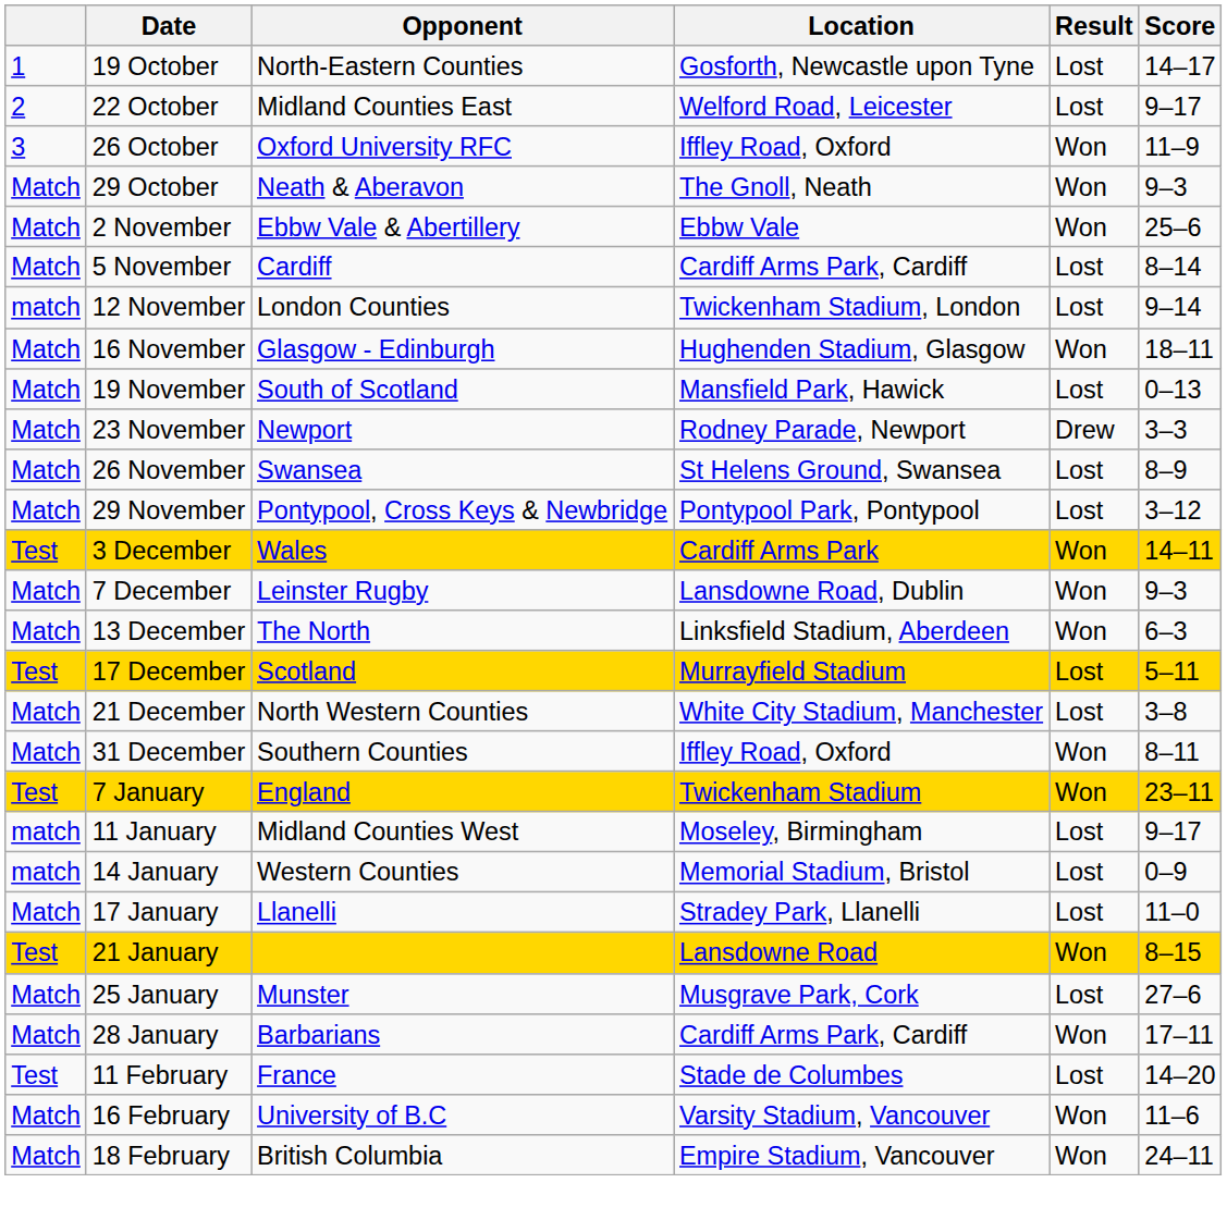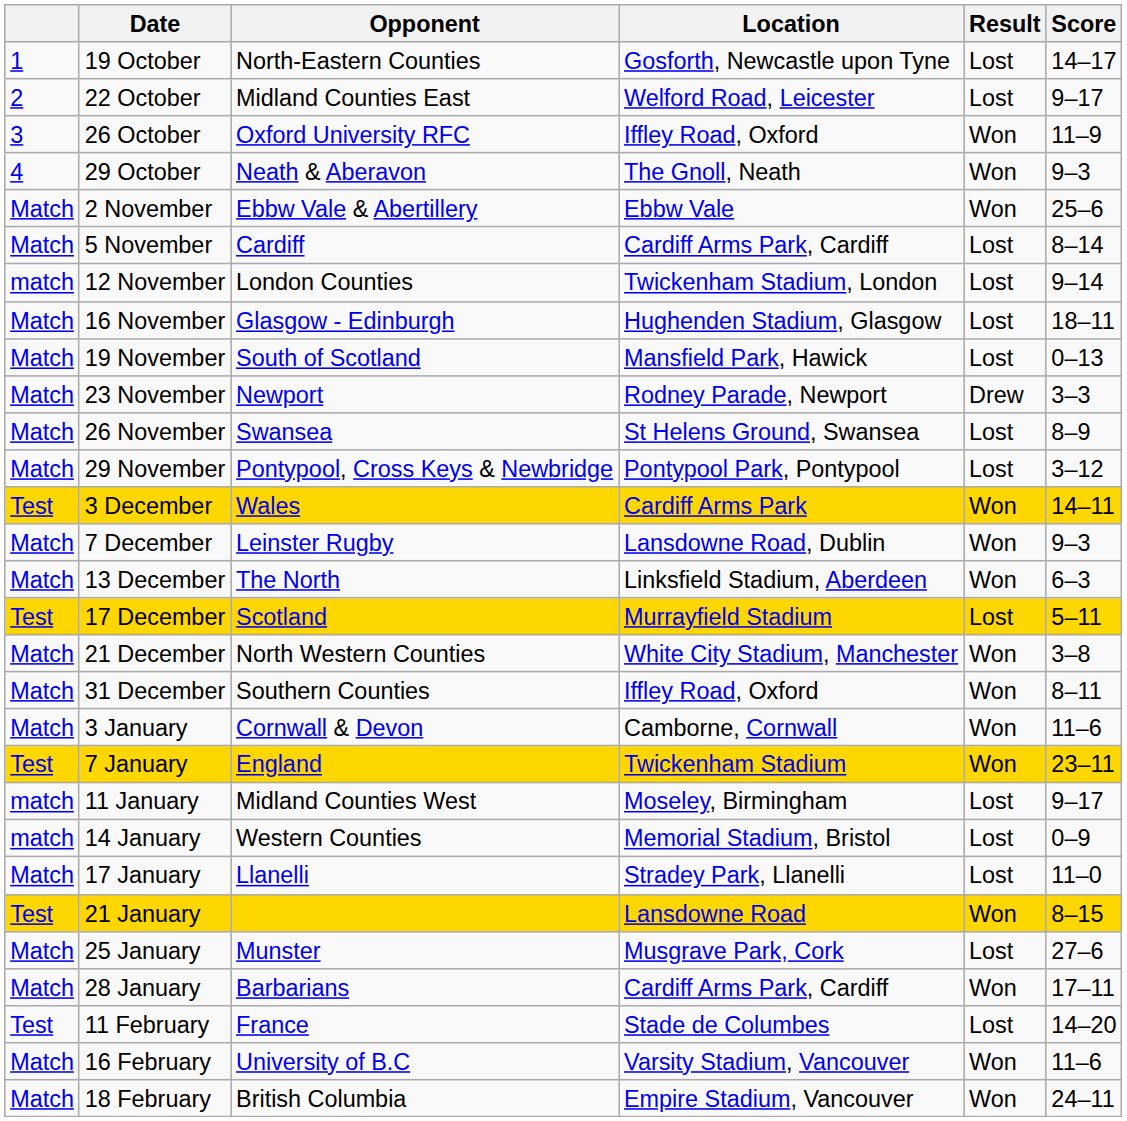29 October | column 1: Match -> 4
16 November | Result: Won -> Lost
21 December | Result: Lost -> Won
+ row: Match | 3 January | Cornwall & Devon | Camborne, Cornwall | Won | 11–6
